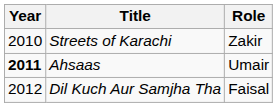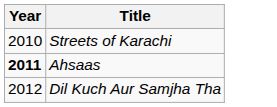- column: Role | Zakir | Umair | Faisal
